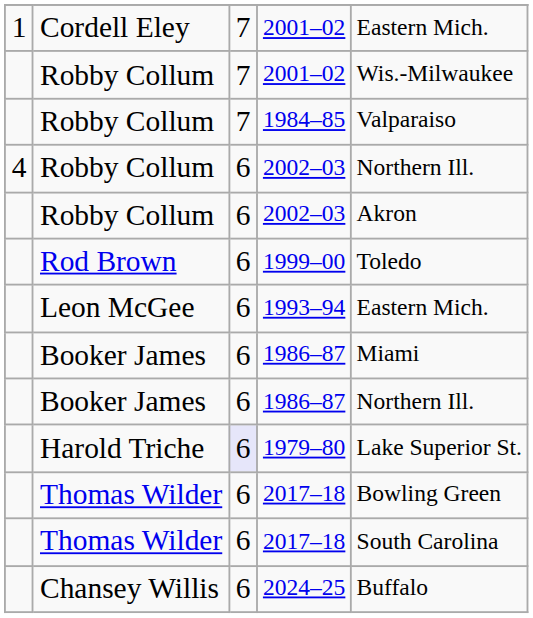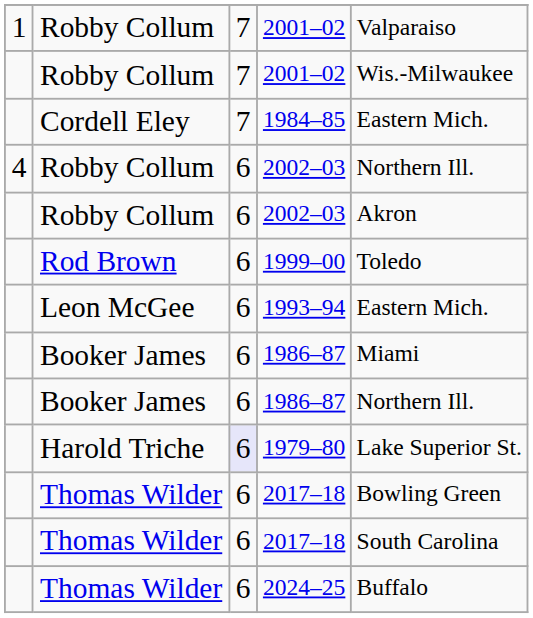1 / 2001–02 | column 2: Cordell Eley -> Robby Collum
1 / 2001–02 | column 5: Eastern Mich. -> Valparaiso
1984–85 | column 2: Robby Collum -> Cordell Eley
1984–85 | column 5: Valparaiso -> Eastern Mich.
2024–25 | column 2: Chansey Willis -> Thomas Wilder
